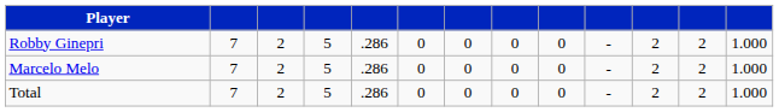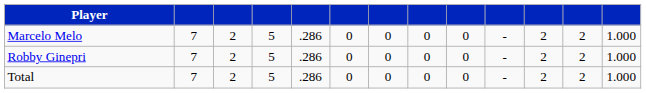rows swapped: Robby Ginepri <-> Marcelo Melo
